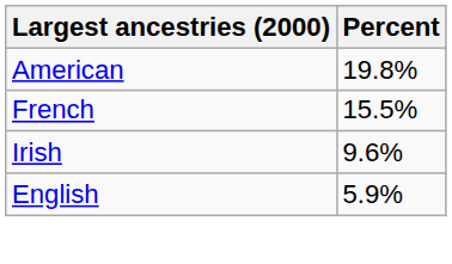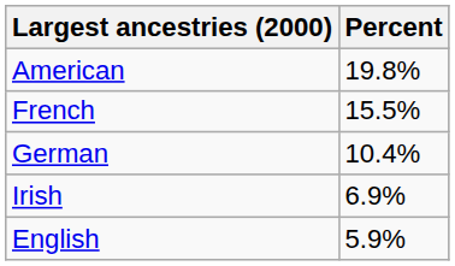+ row: German | 10.4%
Irish | Percent: 9.6% -> 6.9%
